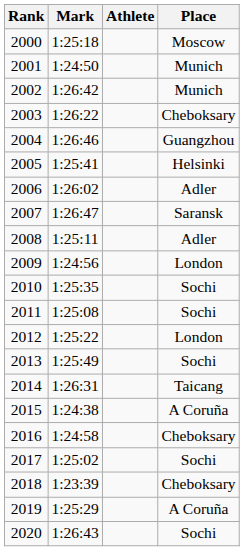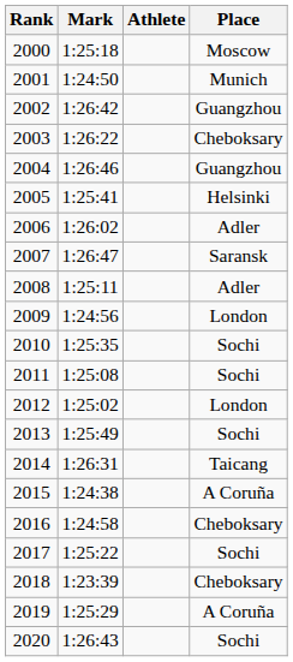2002 | Place: Munich -> Guangzhou
2012 | Mark: 1:25:22 -> 1:25:02
2017 | Mark: 1:25:02 -> 1:25:22
